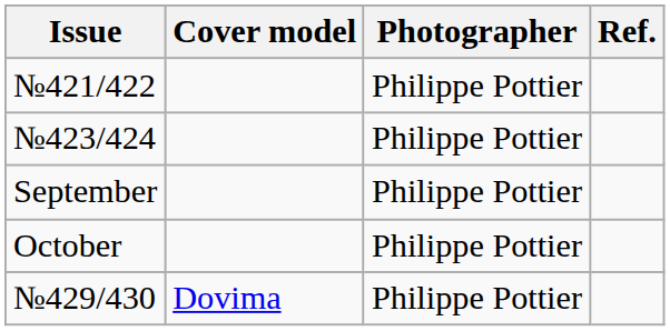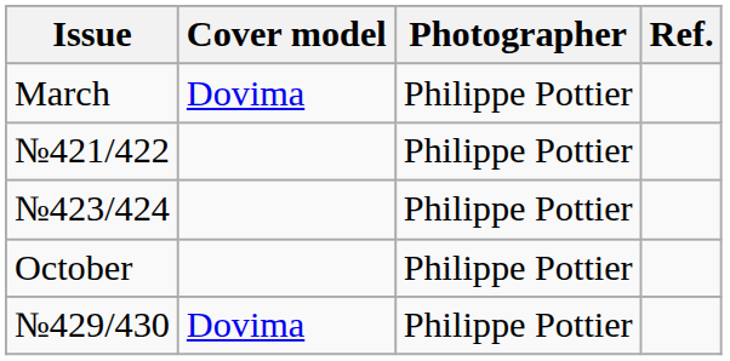+ row: March | Dovima | Philippe Pottier
- row: September | Philippe Pottier
